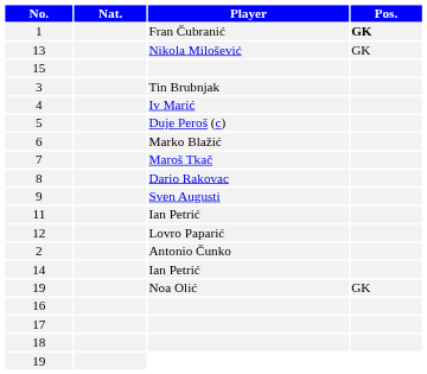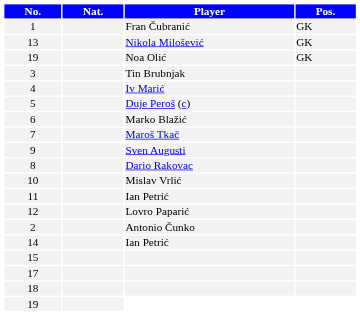1 | Pos.: bold -> normal
rows swapped: 19 / Noa Olić <-> 15
rows swapped: 8 <-> 9
+ row: 10 | Mislav Vrlić
- row: 16
